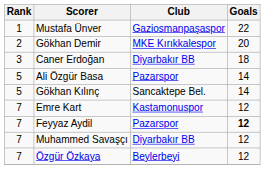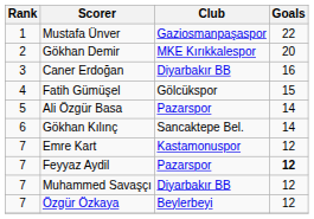Caner Erdoğan | Goals: 18 -> 16
+ row: 4 | Fatih Gümüşel | Gölcükspor | 15
Gökhan Kılınç | Rank: 5 -> 6
